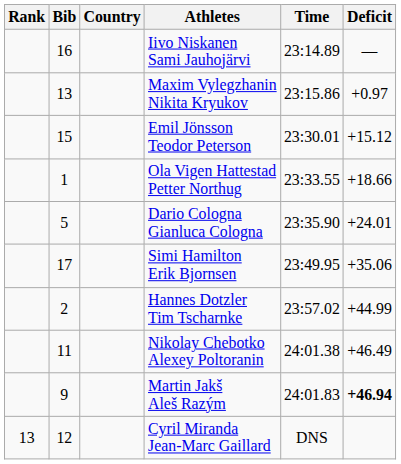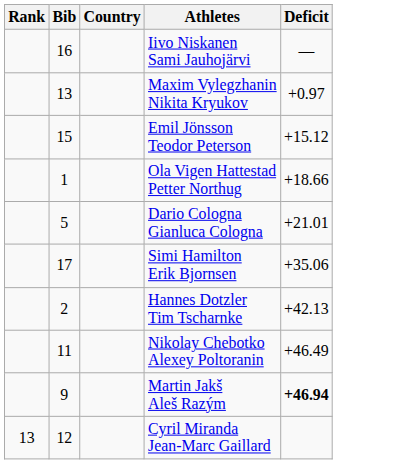- column: Time | 23:14.89 | 23:15.86 | 23:30.01 | 23:33.55 | 23:35.90 | 23:49.95 | 23:57.02 | 24:01.38 | 24:01.83 | DNS
Dario Cologna Gianluca Cologna | Deficit: +24.01 -> +21.01
Hannes Dotzler Tim Tscharnke | Deficit: +44.99 -> +42.13
